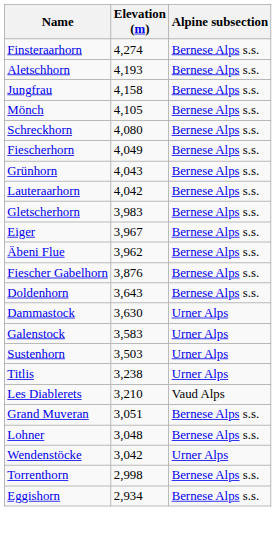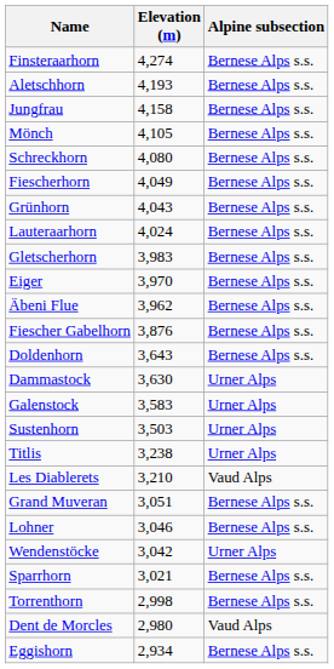Lauteraarhorn | Elevation (m): 4,042 -> 4,024
Eiger | Elevation (m): 3,967 -> 3,970
Lohner | Elevation (m): 3,048 -> 3,046
+ row: Sparrhorn | 3,021 | Bernese Alps s.s.
+ row: Dent de Morcles | 2,980 | Vaud Alps
